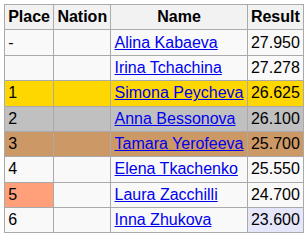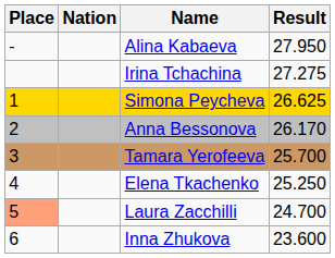Irina Tchachina | Result: 27.278 -> 27.275
Anna Bessonova | Result: 26.100 -> 26.170
Elena Tkachenko | Result: 25.550 -> 25.250
Inna Zhukova | Result: lavender background -> no background
